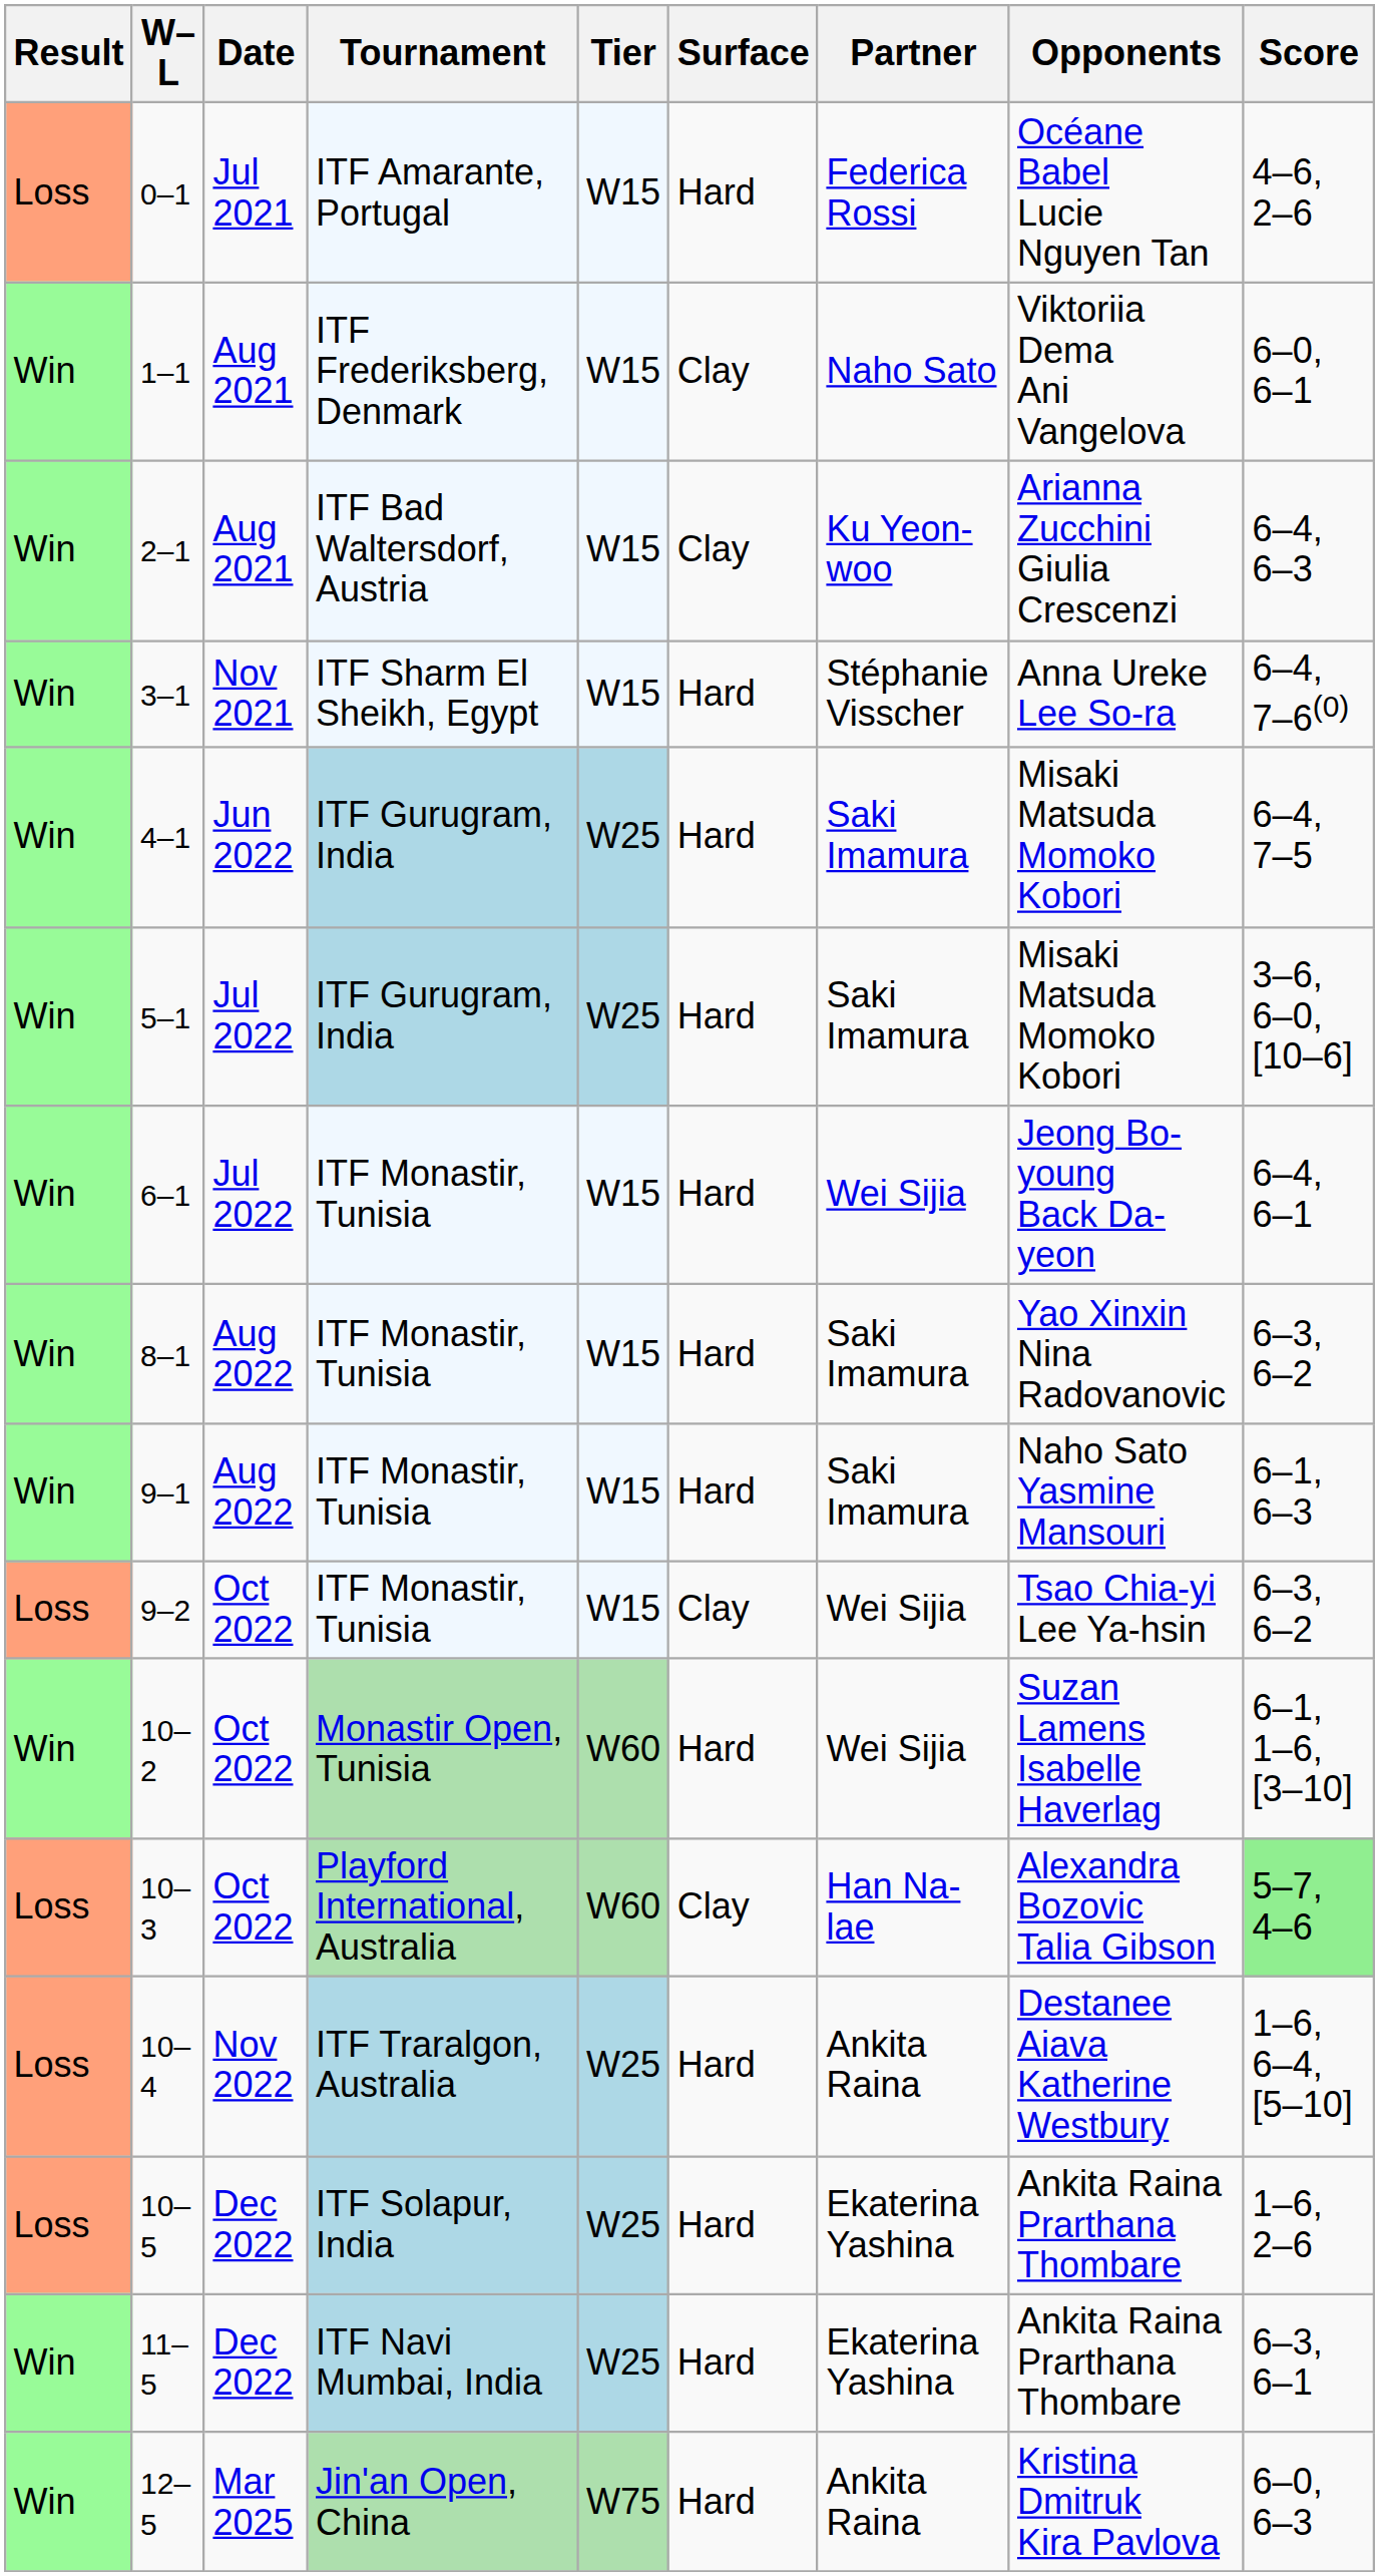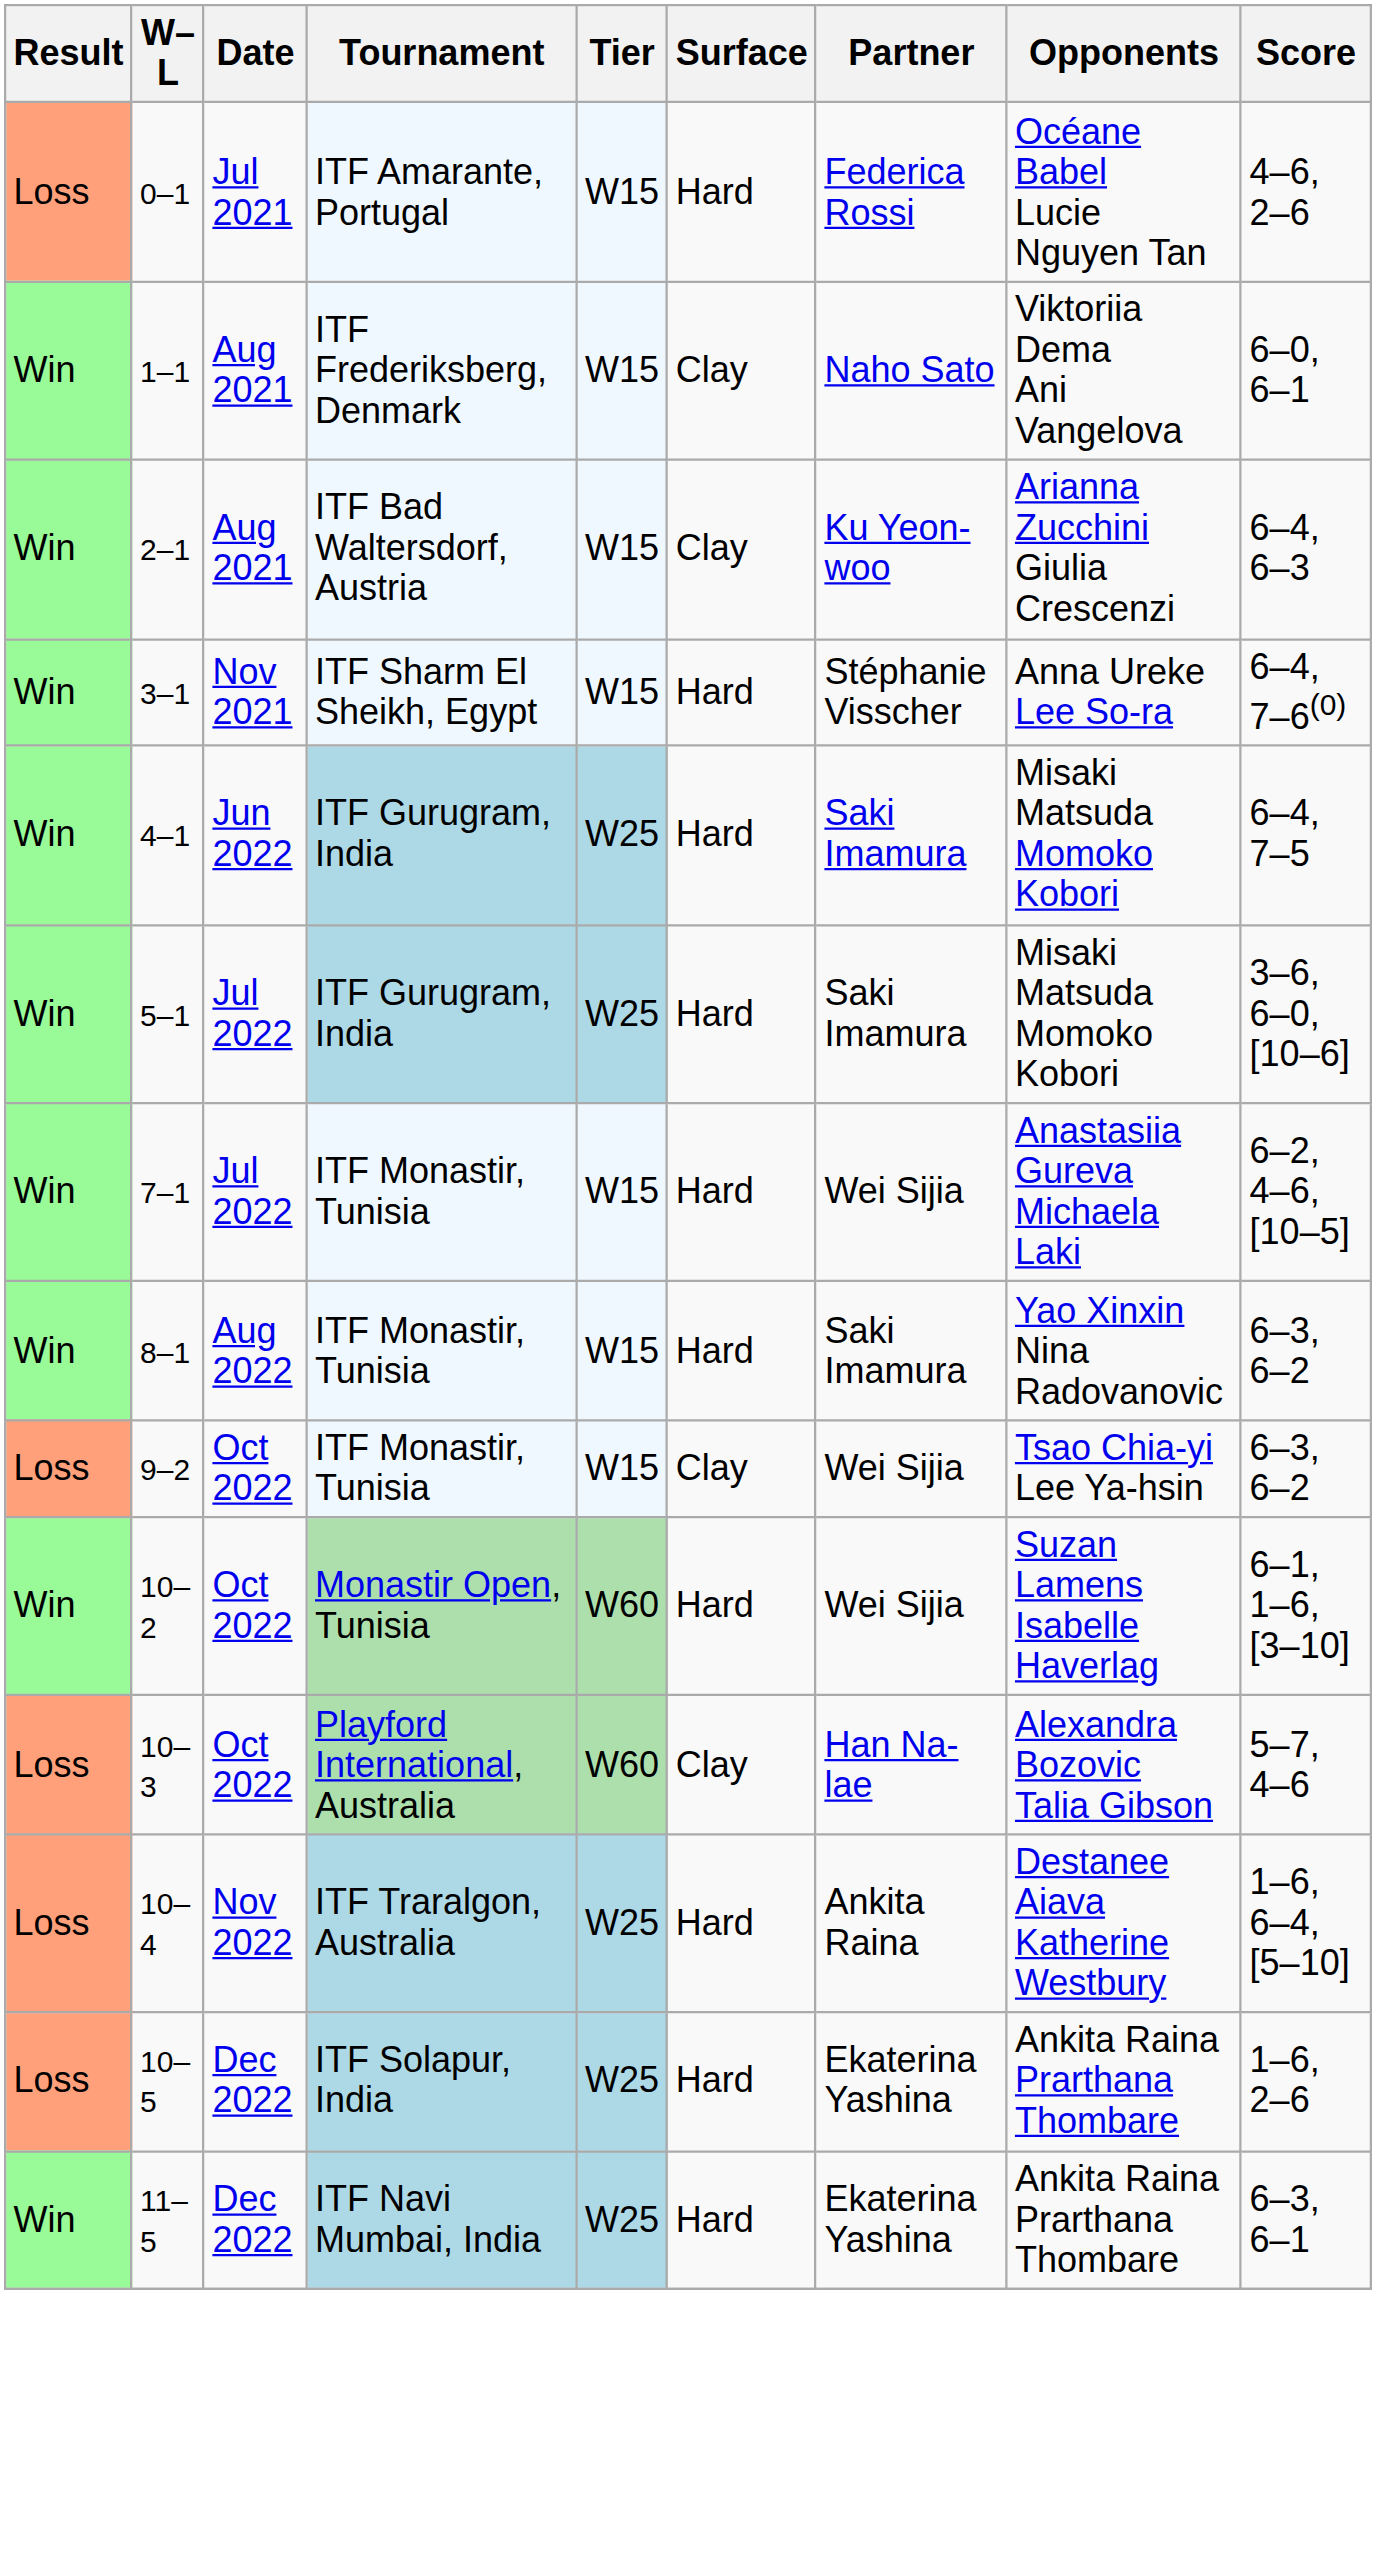- row: Win | 6–1 | Jul 2022 | ITF Monastir, Tunisia | W15 | Hard | Wei Sijia | Jeong Bo-young Back Da-yeon | 6–4, 6–1
+ row: Win | 7–1 | Jul 2022 | ITF Monastir, Tunisia | W15 | Hard | Wei Sijia | Anastasiia Gureva Michaela Laki | 6–2, 4–6, [10–5]
- row: Win | 9–1 | Aug 2022 | ITF Monastir, Tunisia | W15 | Hard | Saki Imamura | Naho Sato Yasmine Mansouri | 6–1, 6–3
10–3 | Score: lightgreen background -> no background
- row: Win | 12–5 | Mar 2025 | Jin'an Open, China | W75 | Hard | Ankita Raina | Kristina Dmitruk Kira Pavlova | 6–0, 6–3
